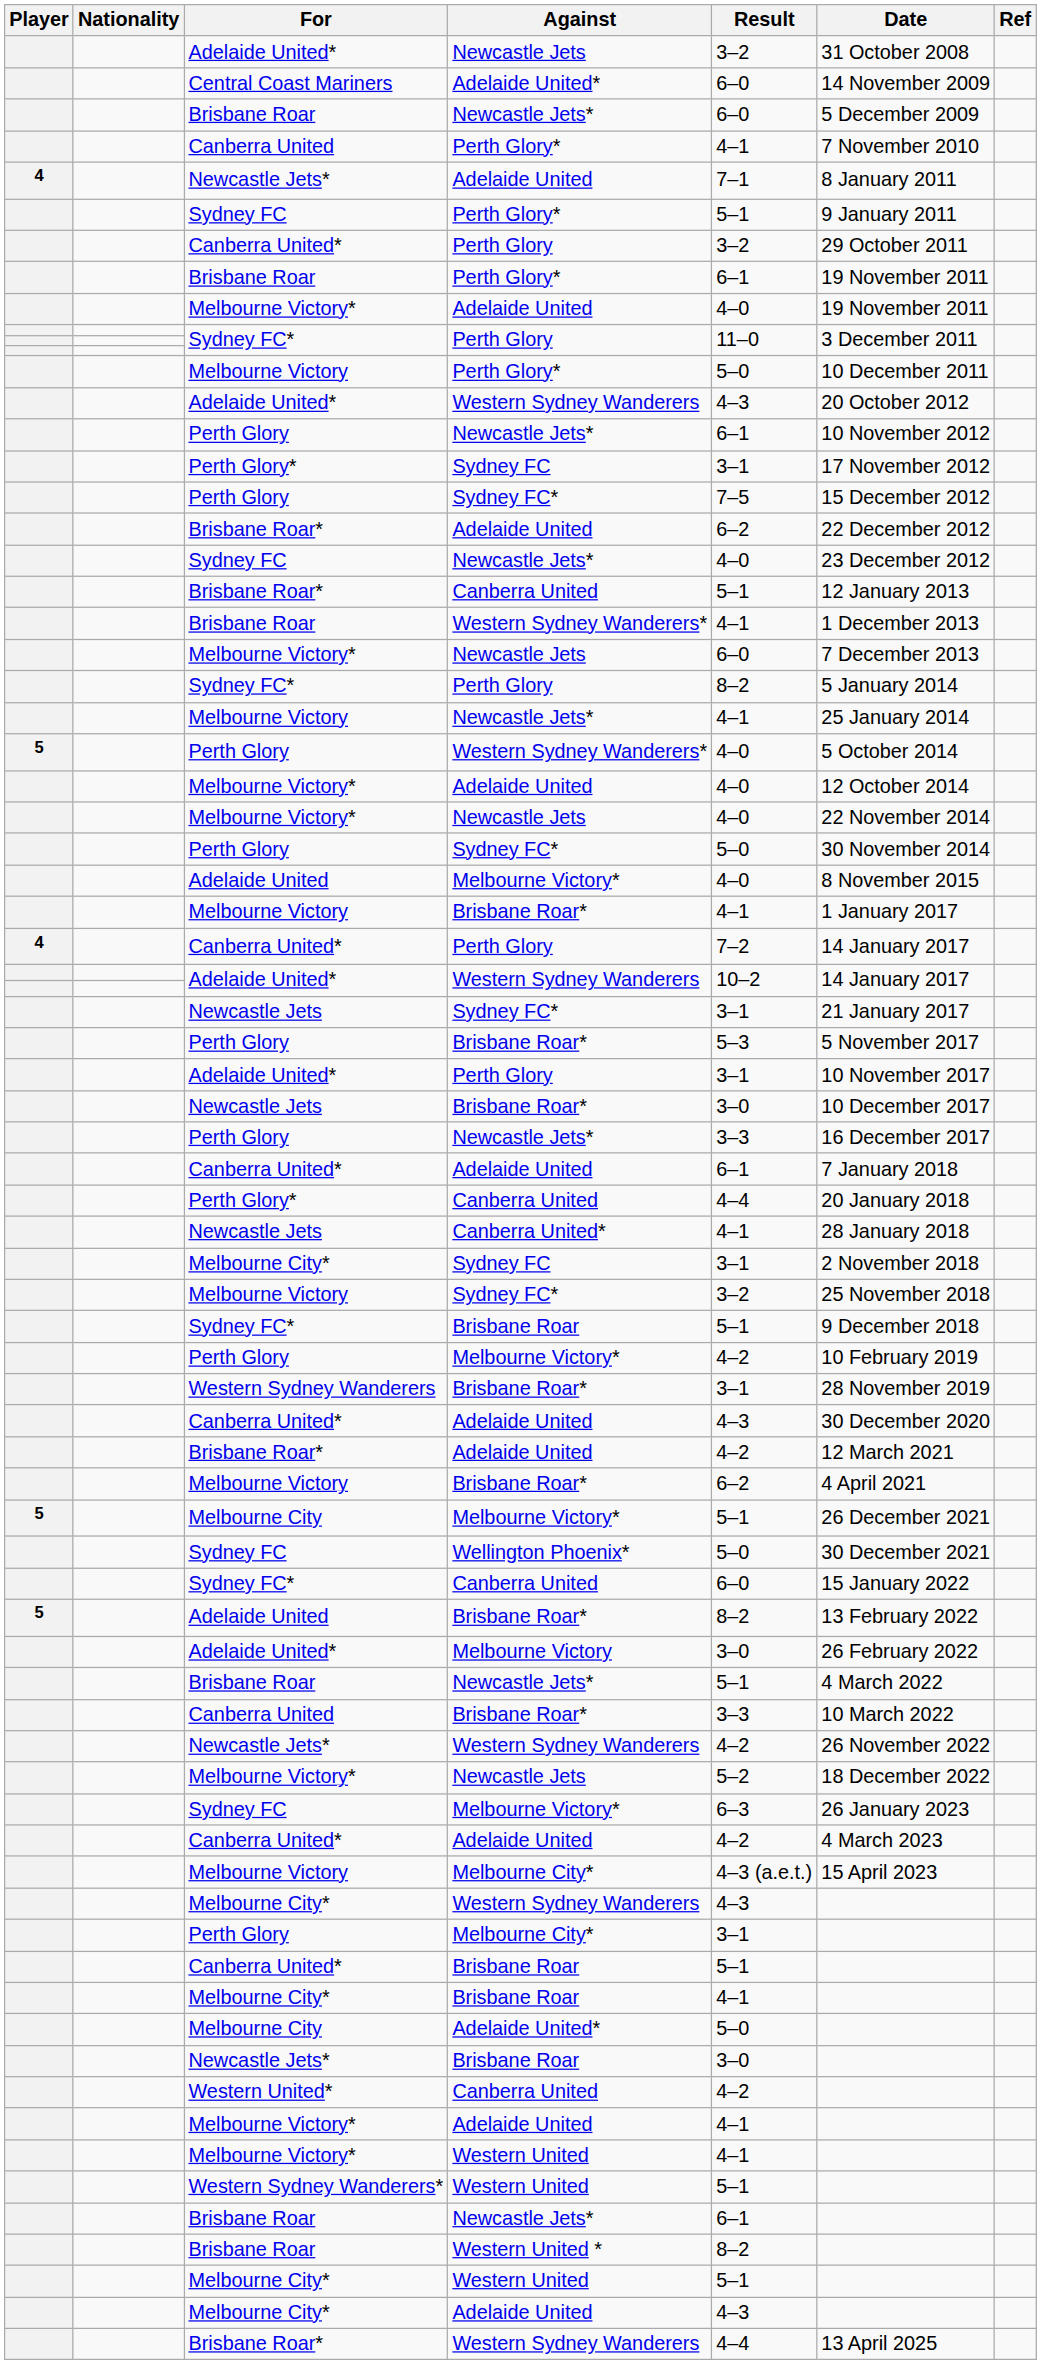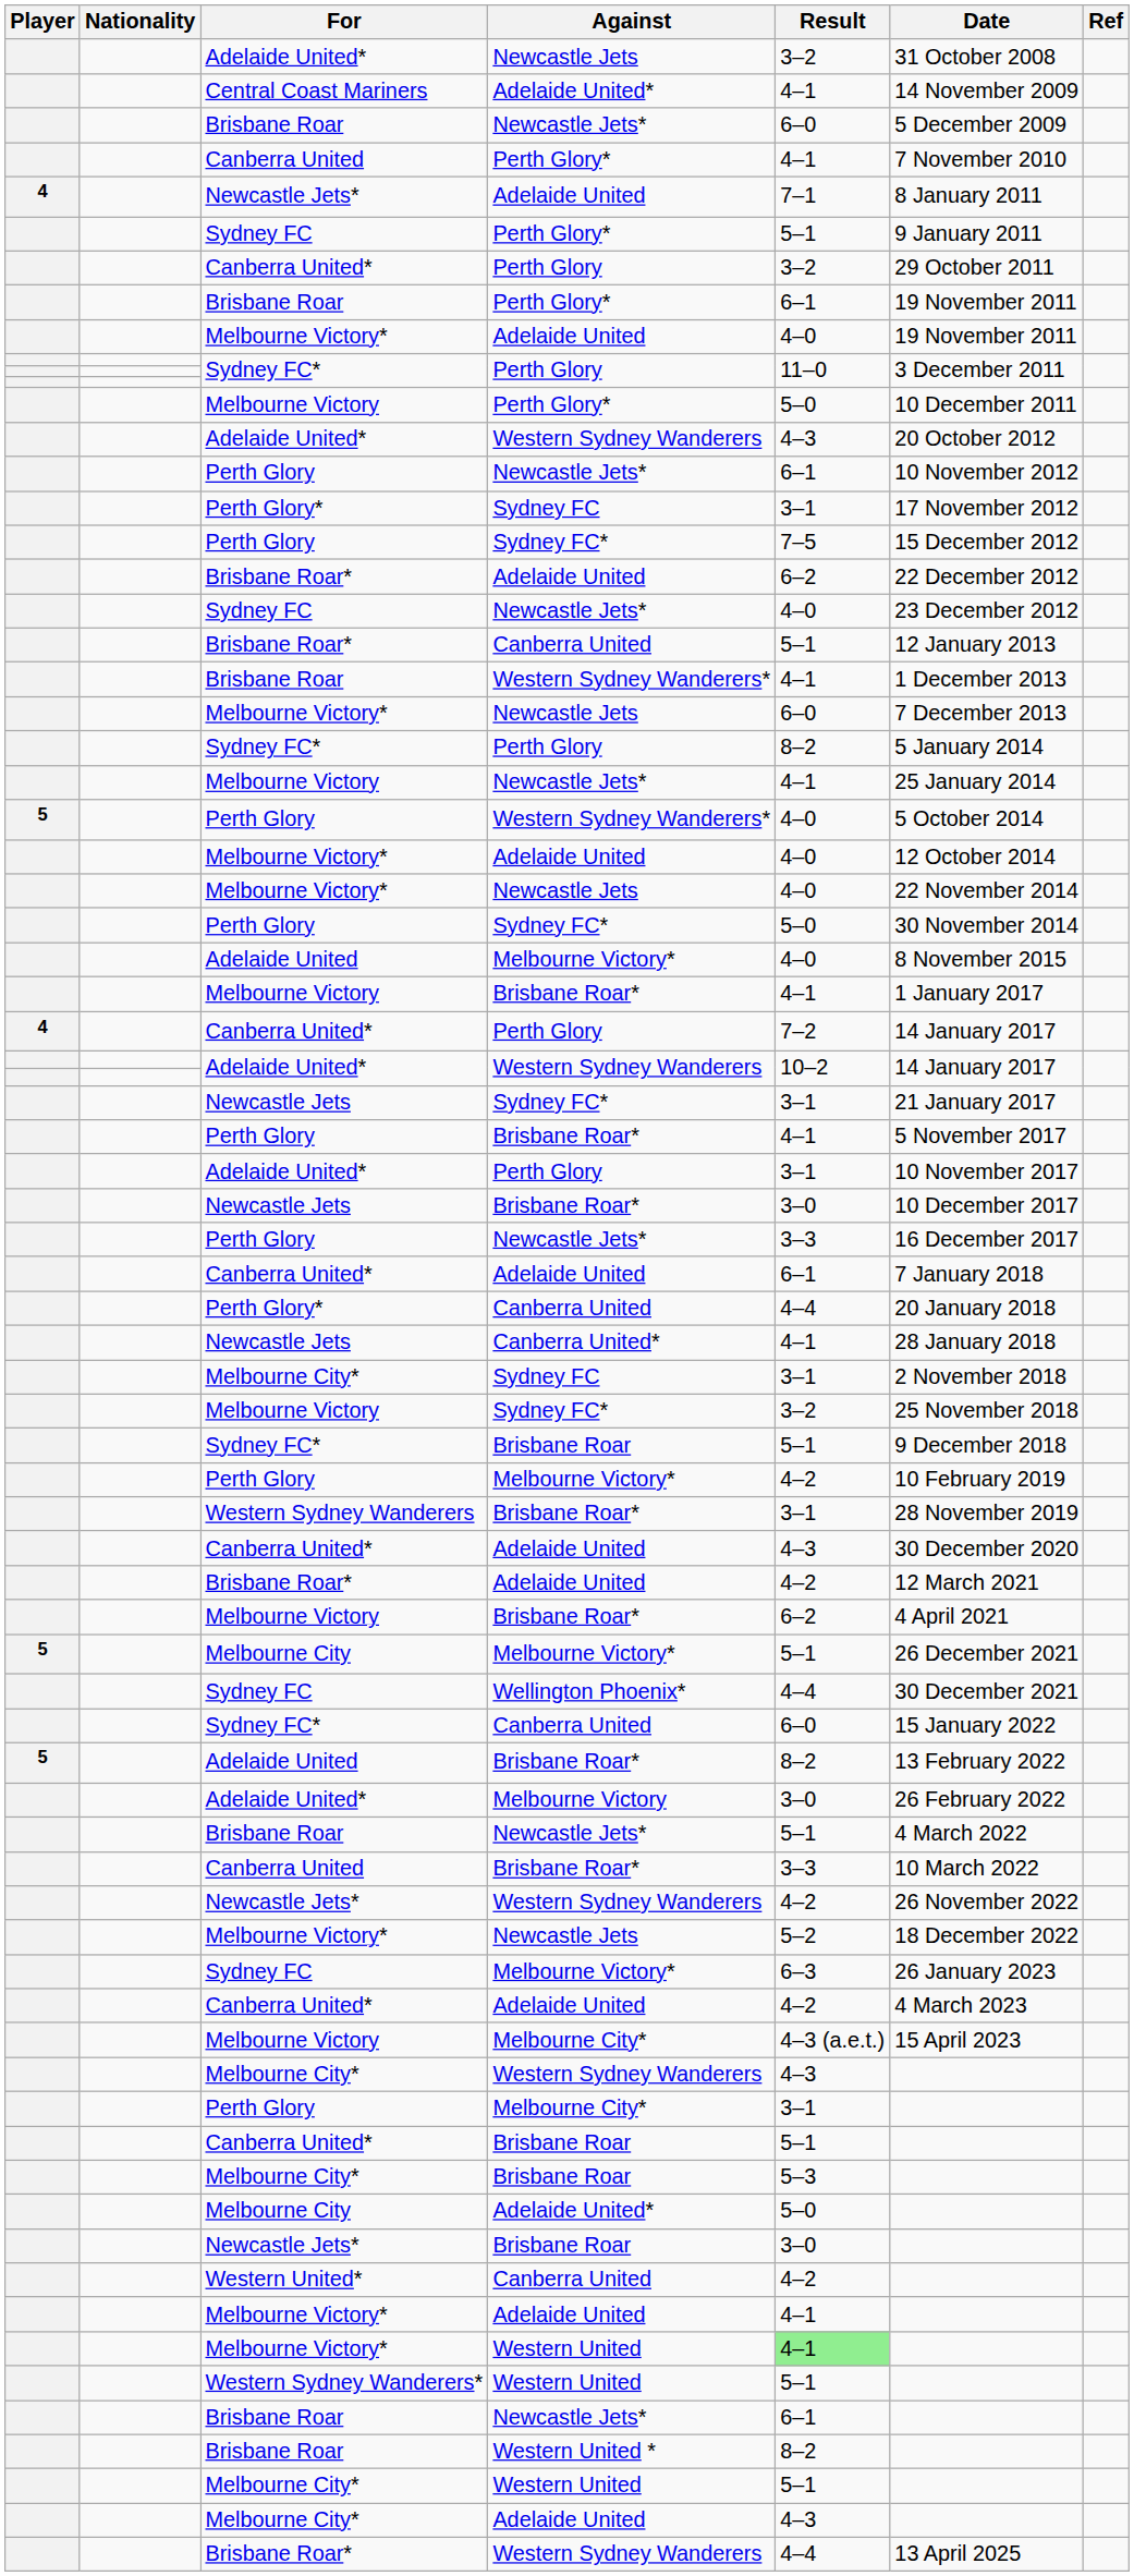Central Coast Mariners | Result: 6–0 -> 4–1
Perth Glory / Brisbane Roar* | Result: 5–3 -> 4–1
Sydney FC / Wellington Phoenix* | Result: 5–0 -> 4–4
Melbourne City* / Brisbane Roar | Result: 4–1 -> 5–3
Melbourne Victory* / Western United | Result: no background -> lightgreen background
